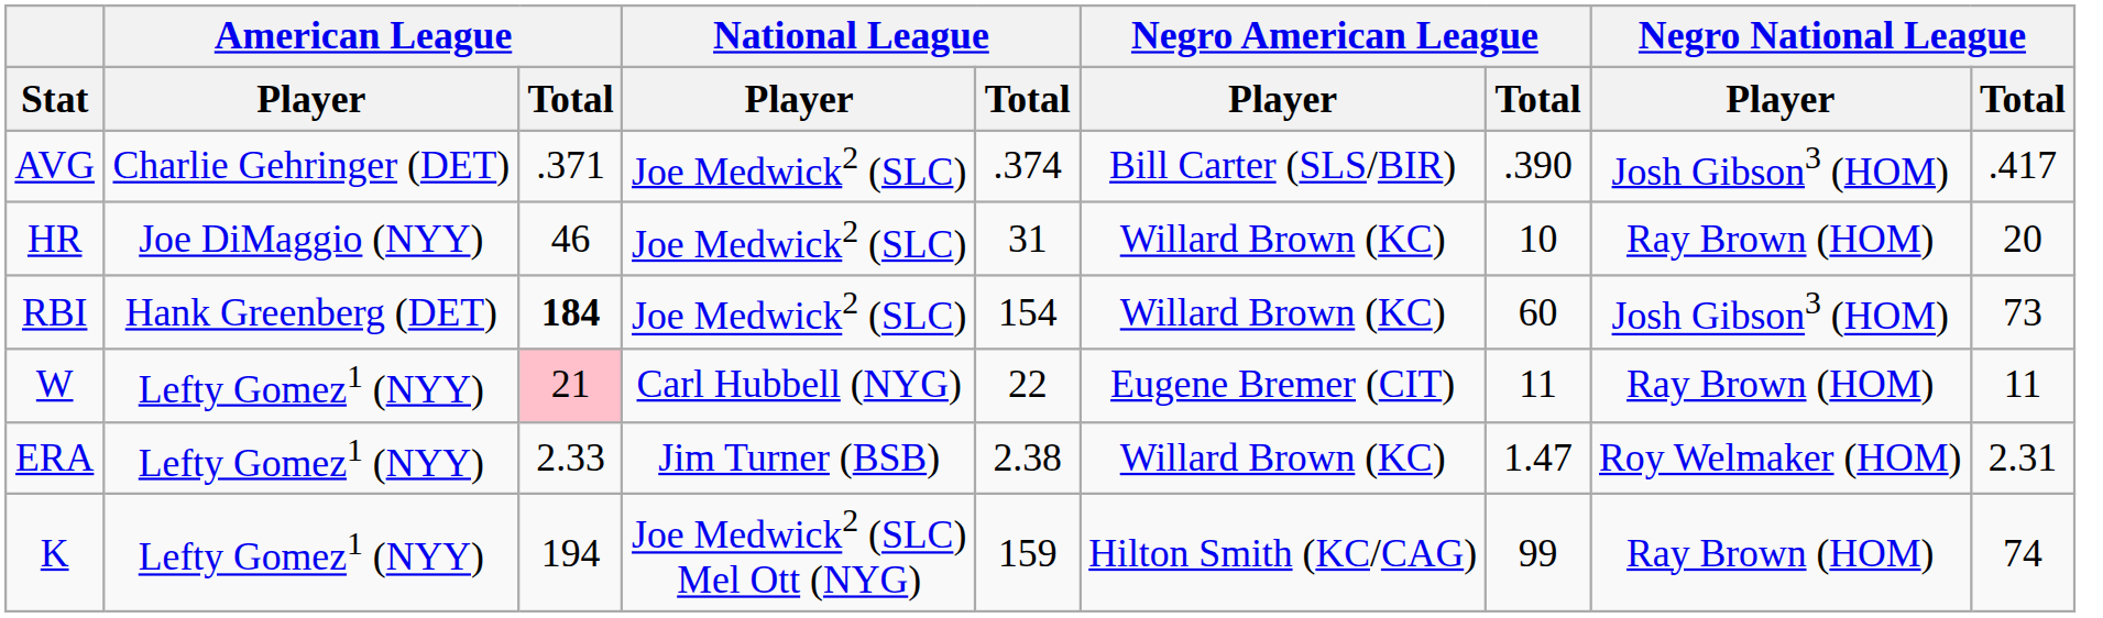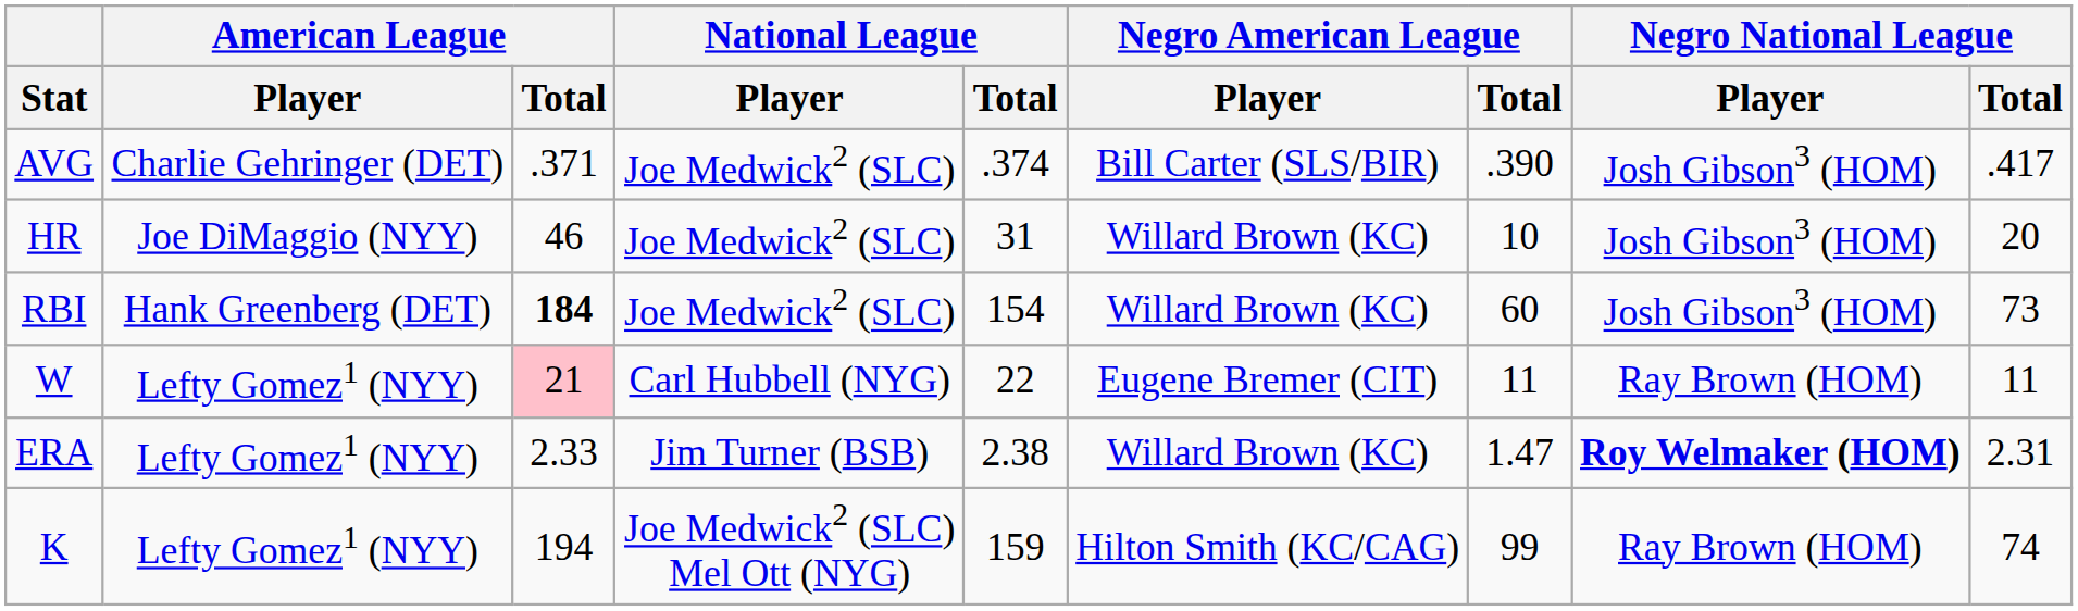HR | Negro National League / Player: Ray Brown (HOM) -> Josh Gibson3 (HOM)
ERA | Negro National League / Player: normal -> bold
